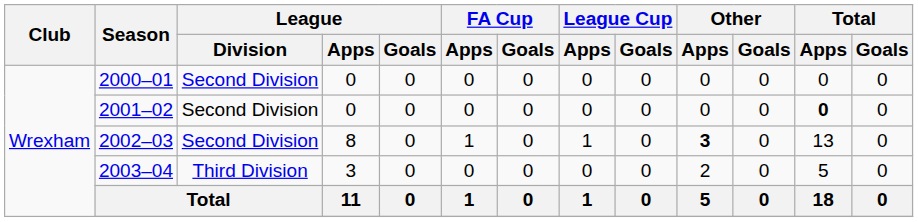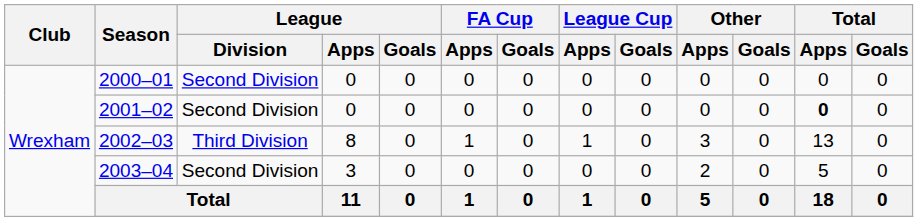2002–03 | League / Division: Second Division -> Third Division
2002–03 | Other / Apps: bold -> normal
2003–04 | League / Division: Third Division -> Second Division
